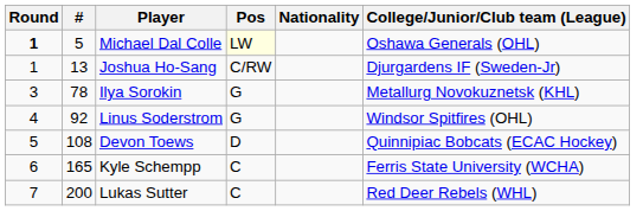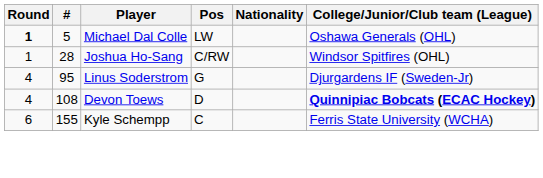Michael Dal Colle | Pos: lightyellow background -> no background
Joshua Ho-Sang | #: 13 -> 28
Joshua Ho-Sang | College/Junior/Club team (League): Djurgardens IF (Sweden-Jr) -> Windsor Spitfires (OHL)
- row: 3 | 78 | Ilya Sorokin | G | Metallurg Novokuznetsk (KHL)
Linus Soderstrom | #: 92 -> 95
Linus Soderstrom | College/Junior/Club team (League): Windsor Spitfires (OHL) -> Djurgardens IF (Sweden-Jr)
Devon Toews | Round: 5 -> 4
Devon Toews | College/Junior/Club team (League): normal -> bold
Kyle Schempp | #: 165 -> 155
- row: 7 | 200 | Lukas Sutter | C | Red Deer Rebels (WHL)
